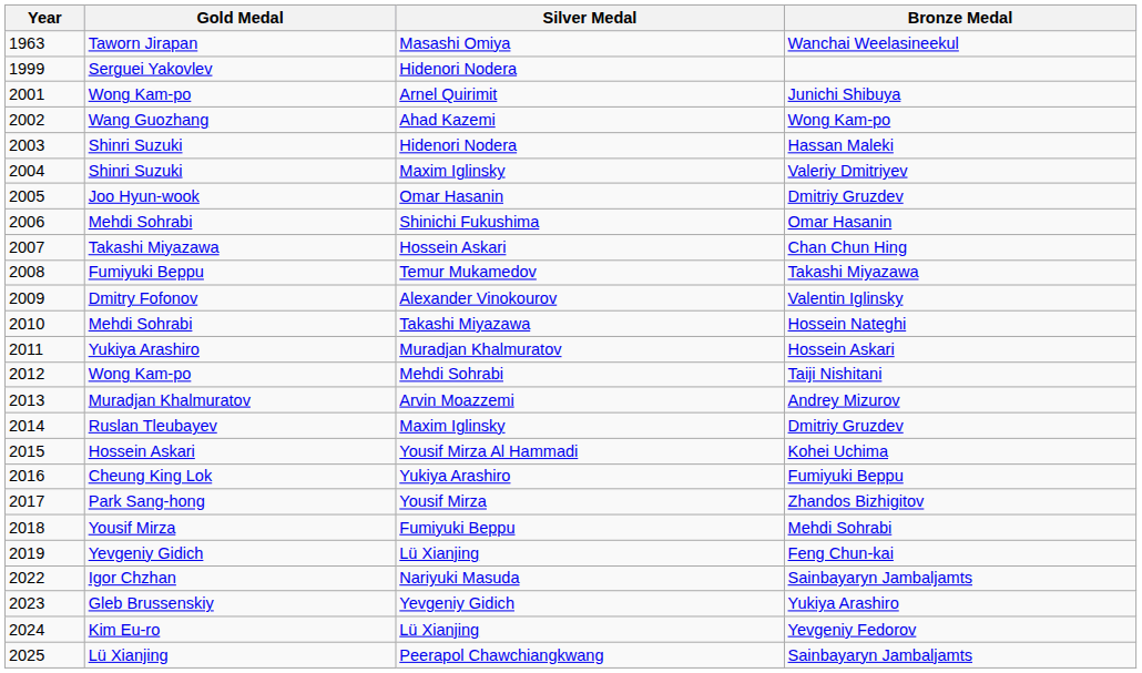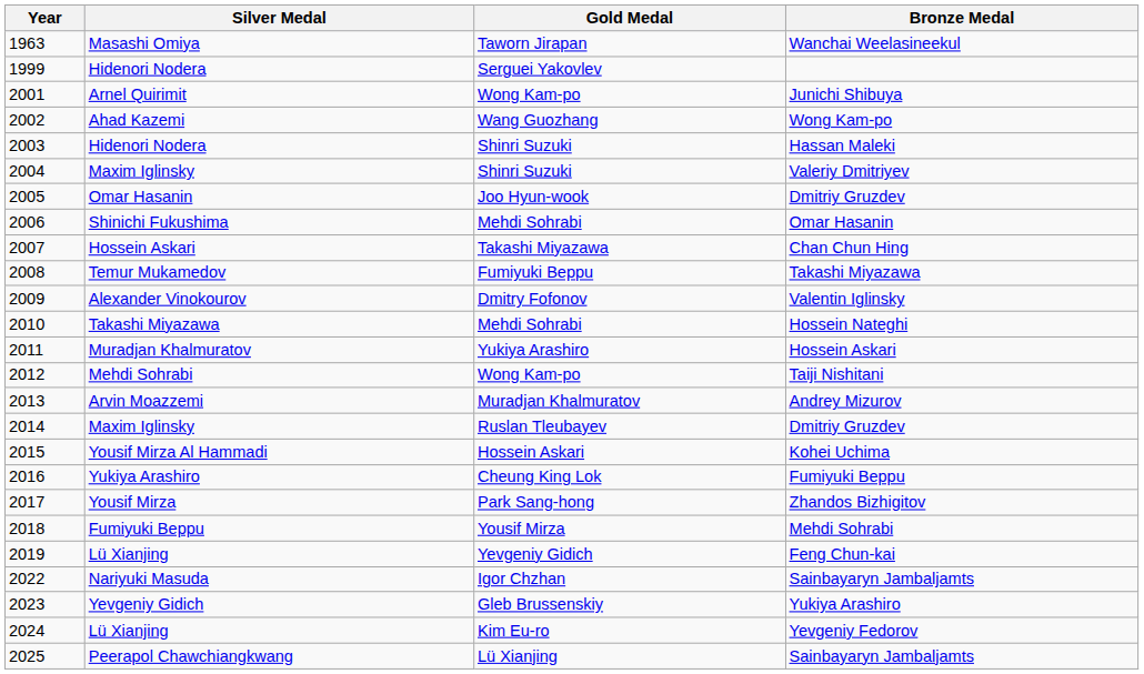columns swapped: Gold Medal <-> Silver Medal
